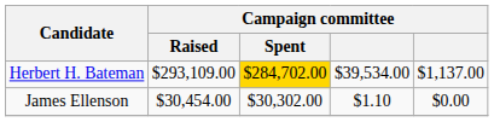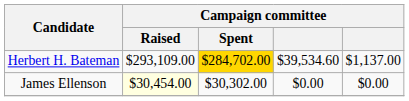Herbert H. Bateman | column 4: $39,534.00 -> $39,534.60
James Ellenson | Campaign committee / Raised: no background -> lightyellow background
James Ellenson | column 4: $1.10 -> $0.00
